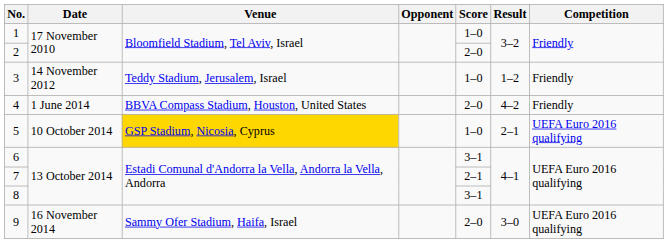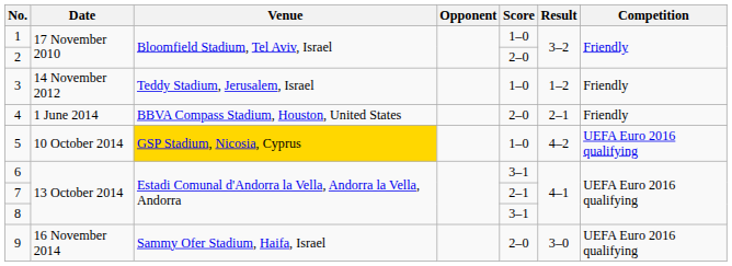4 | Result: 4–2 -> 2–1
5 | Result: 2–1 -> 4–2
